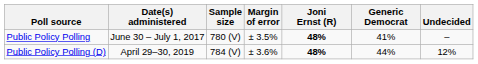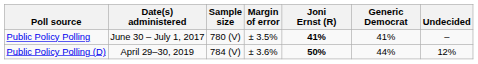Public Policy Polling | Joni Ernst (R): 48% -> 41%
Public Policy Polling (D) | Joni Ernst (R): 48% -> 50%
